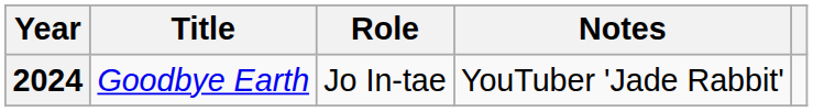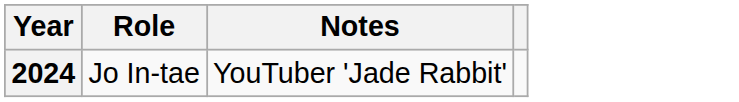- column: Title | Goodbye Earth
